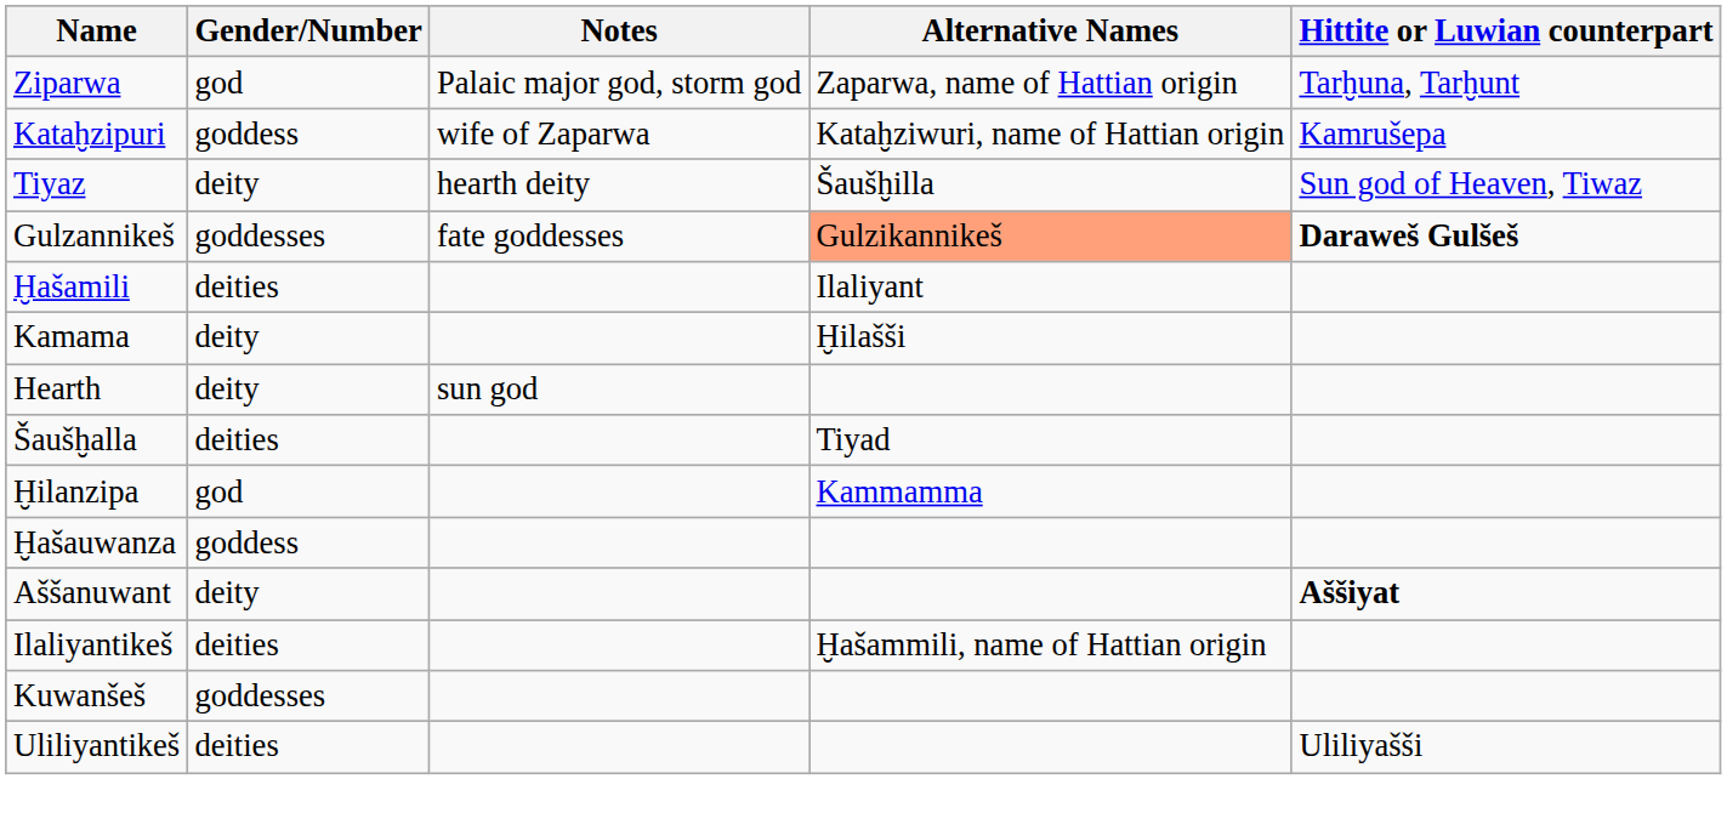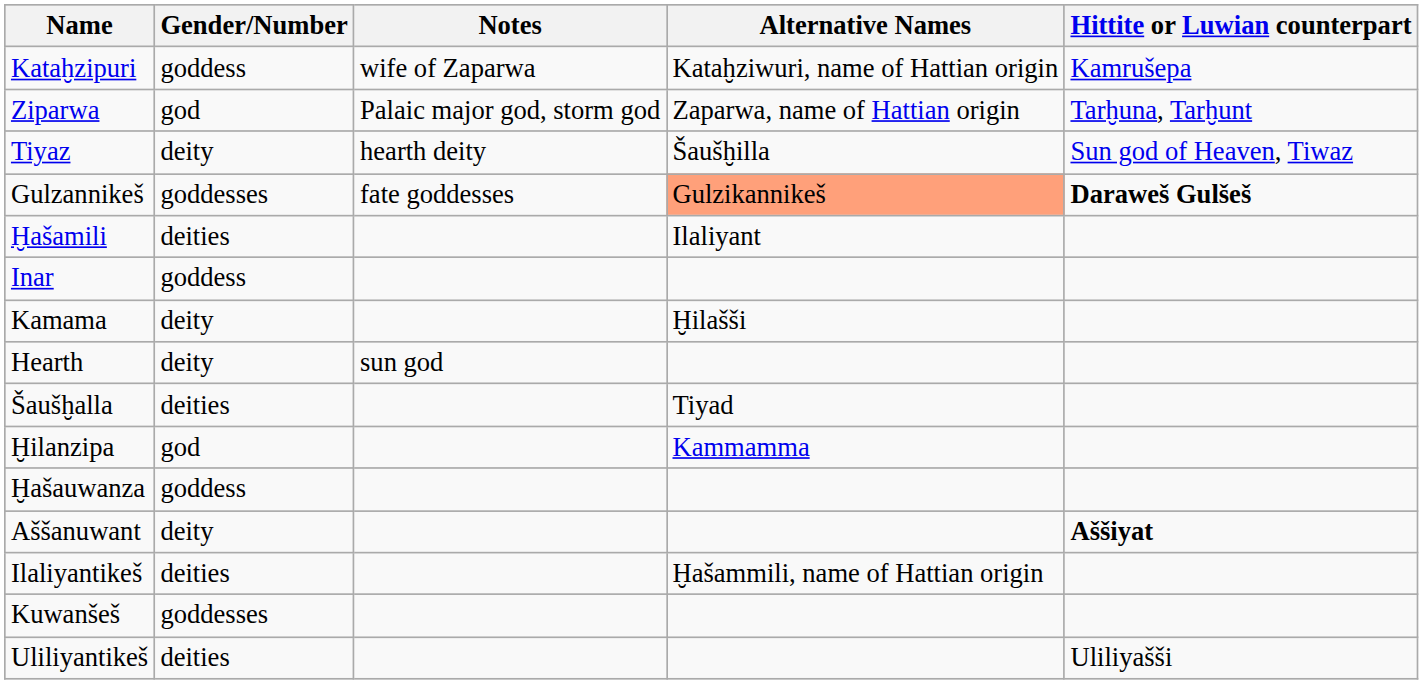rows swapped: Ziparwa <-> Kataḫzipuri
+ row: Inar | goddess
